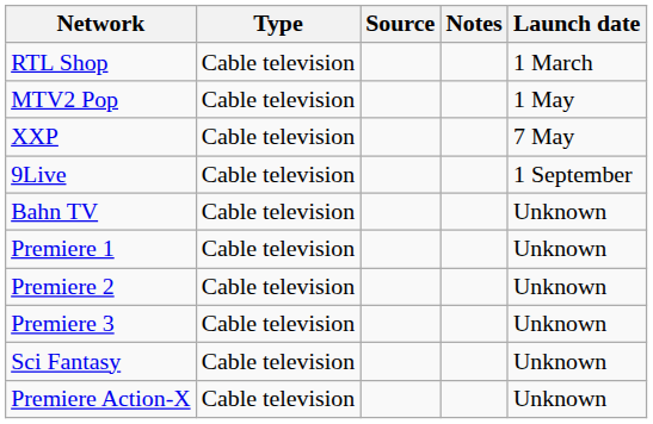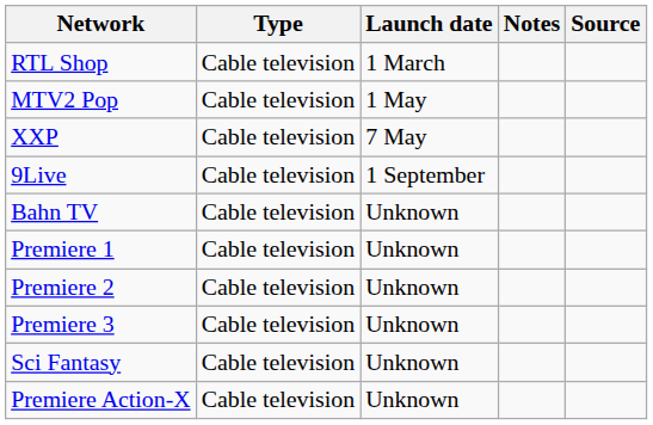columns swapped: Launch date <-> Source
